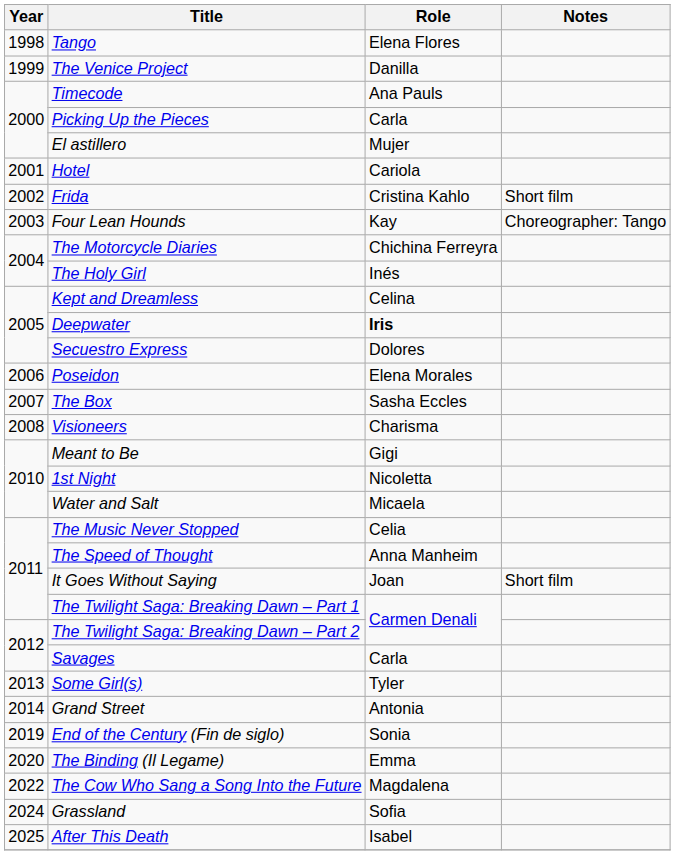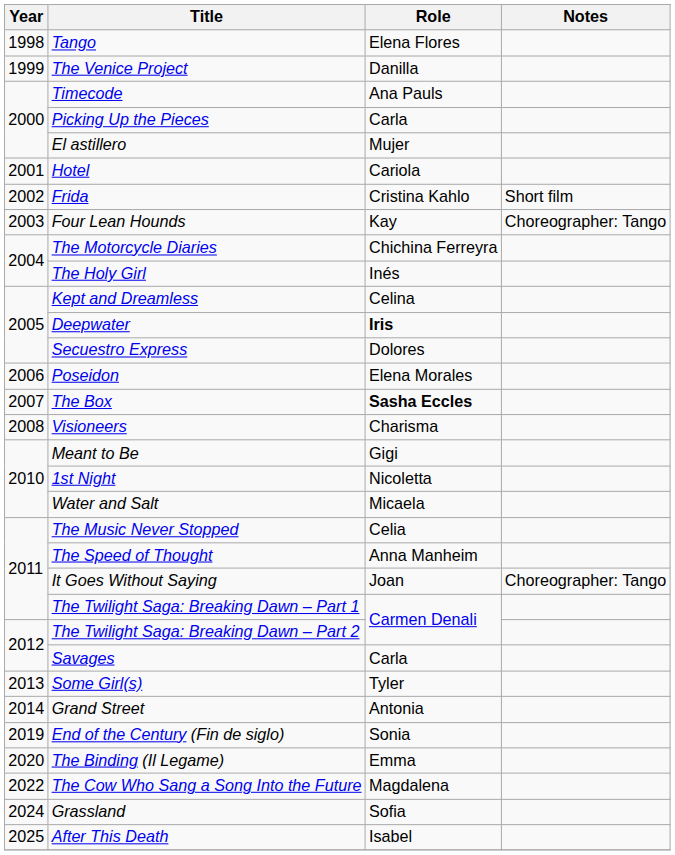The Box | Role: normal -> bold
It Goes Without Saying | Notes: Short film -> Choreographer: Tango
